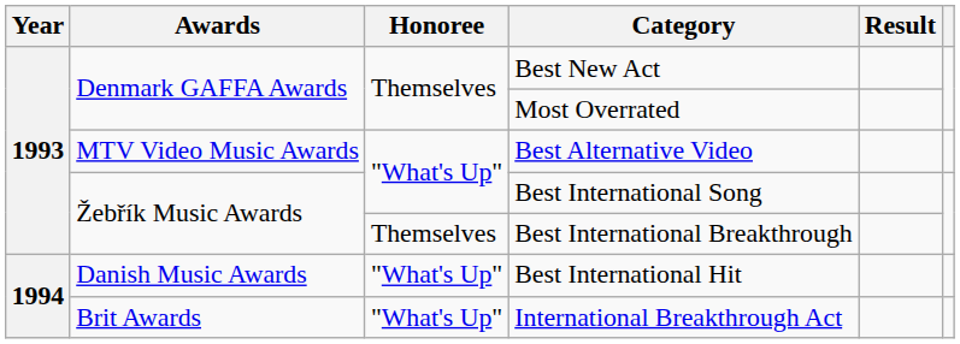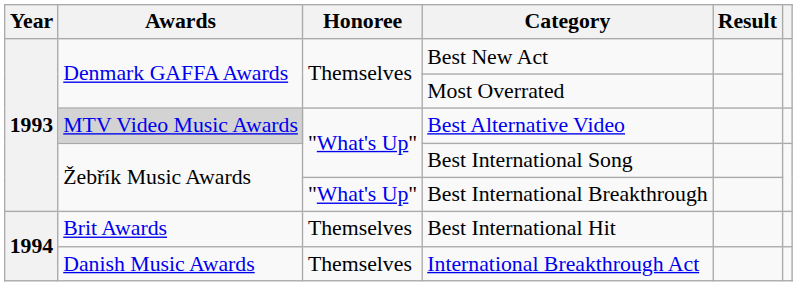Best Alternative Video | Awards: no background -> lightgrey background
Best International Breakthrough | Honoree: Themselves -> "What's Up"
Best International Hit | Awards: Danish Music Awards -> Brit Awards
Best International Hit | Honoree: "What's Up" -> Themselves
International Breakthrough Act | Awards: Brit Awards -> Danish Music Awards
International Breakthrough Act | Honoree: "What's Up" -> Themselves
